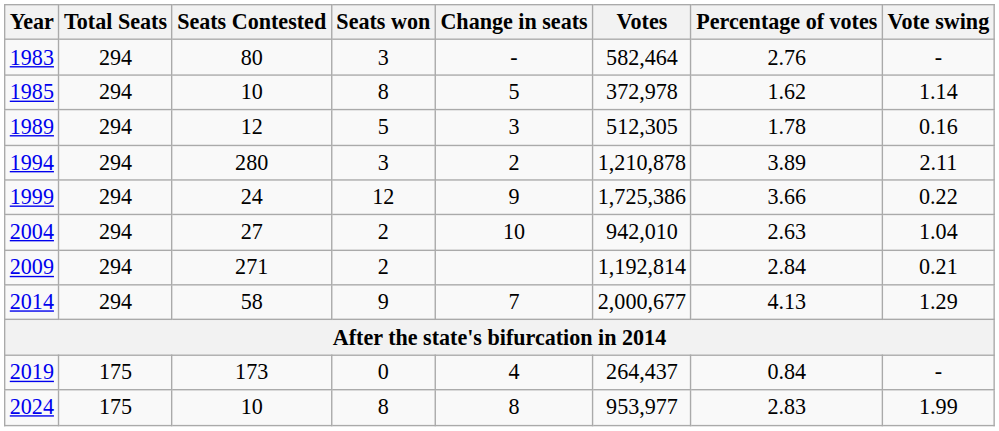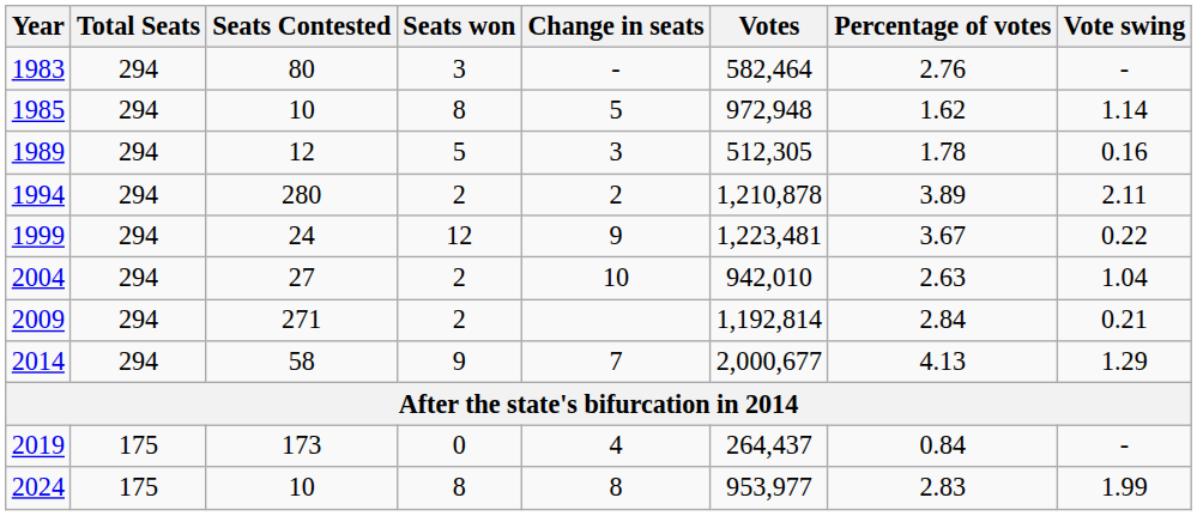1985 | Votes: 372,978 -> 972,948
1994 | Seats won: 3 -> 2
1999 | Votes: 1,725,386 -> 1,223,481
1999 | Percentage of votes: 3.66 -> 3.67
